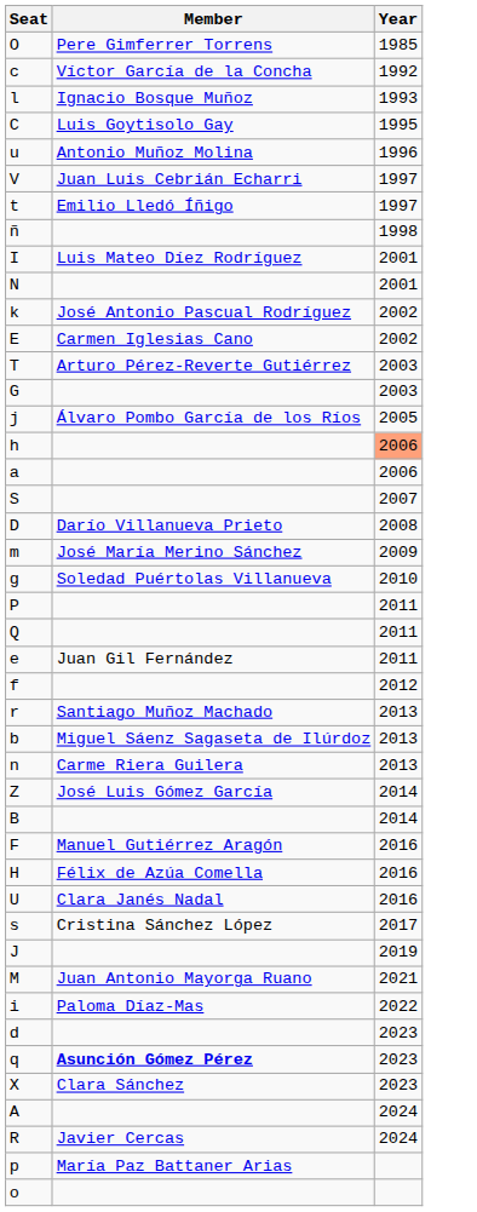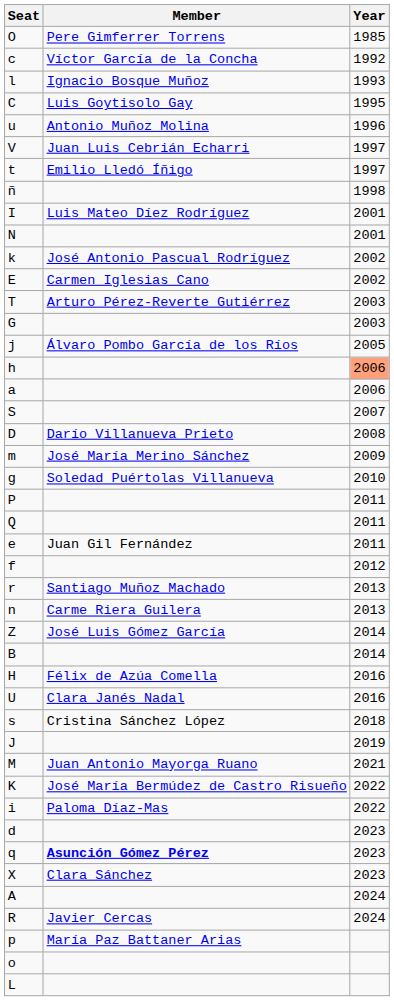- row: b | Miguel Sáenz Sagaseta de Ilúrdoz | 2013
- row: F | Manuel Gutiérrez Aragón | 2016
s | Year: 2017 -> 2018
+ row: K | José María Bermúdez de Castro Risueño | 2022
+ row: L
